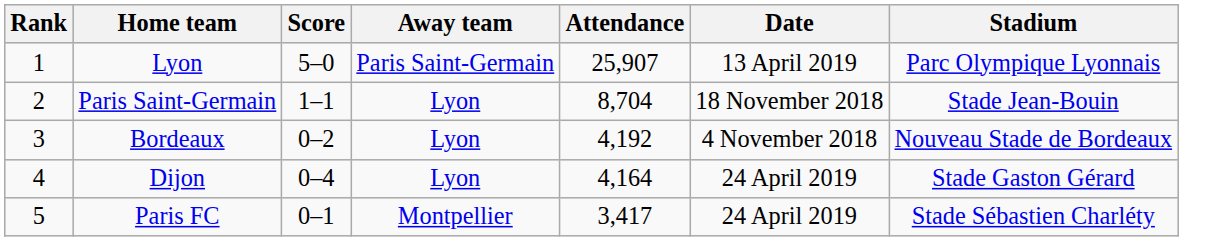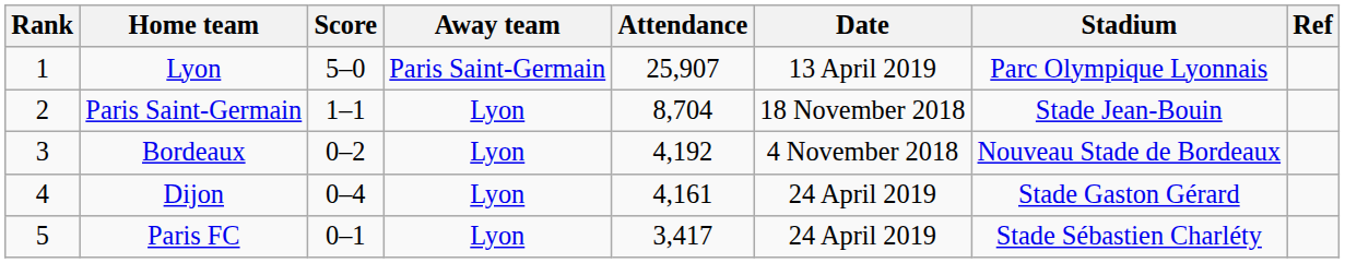+ column: Ref
Dijon | Attendance: 4,164 -> 4,161
Paris FC | Away team: Montpellier -> Lyon
